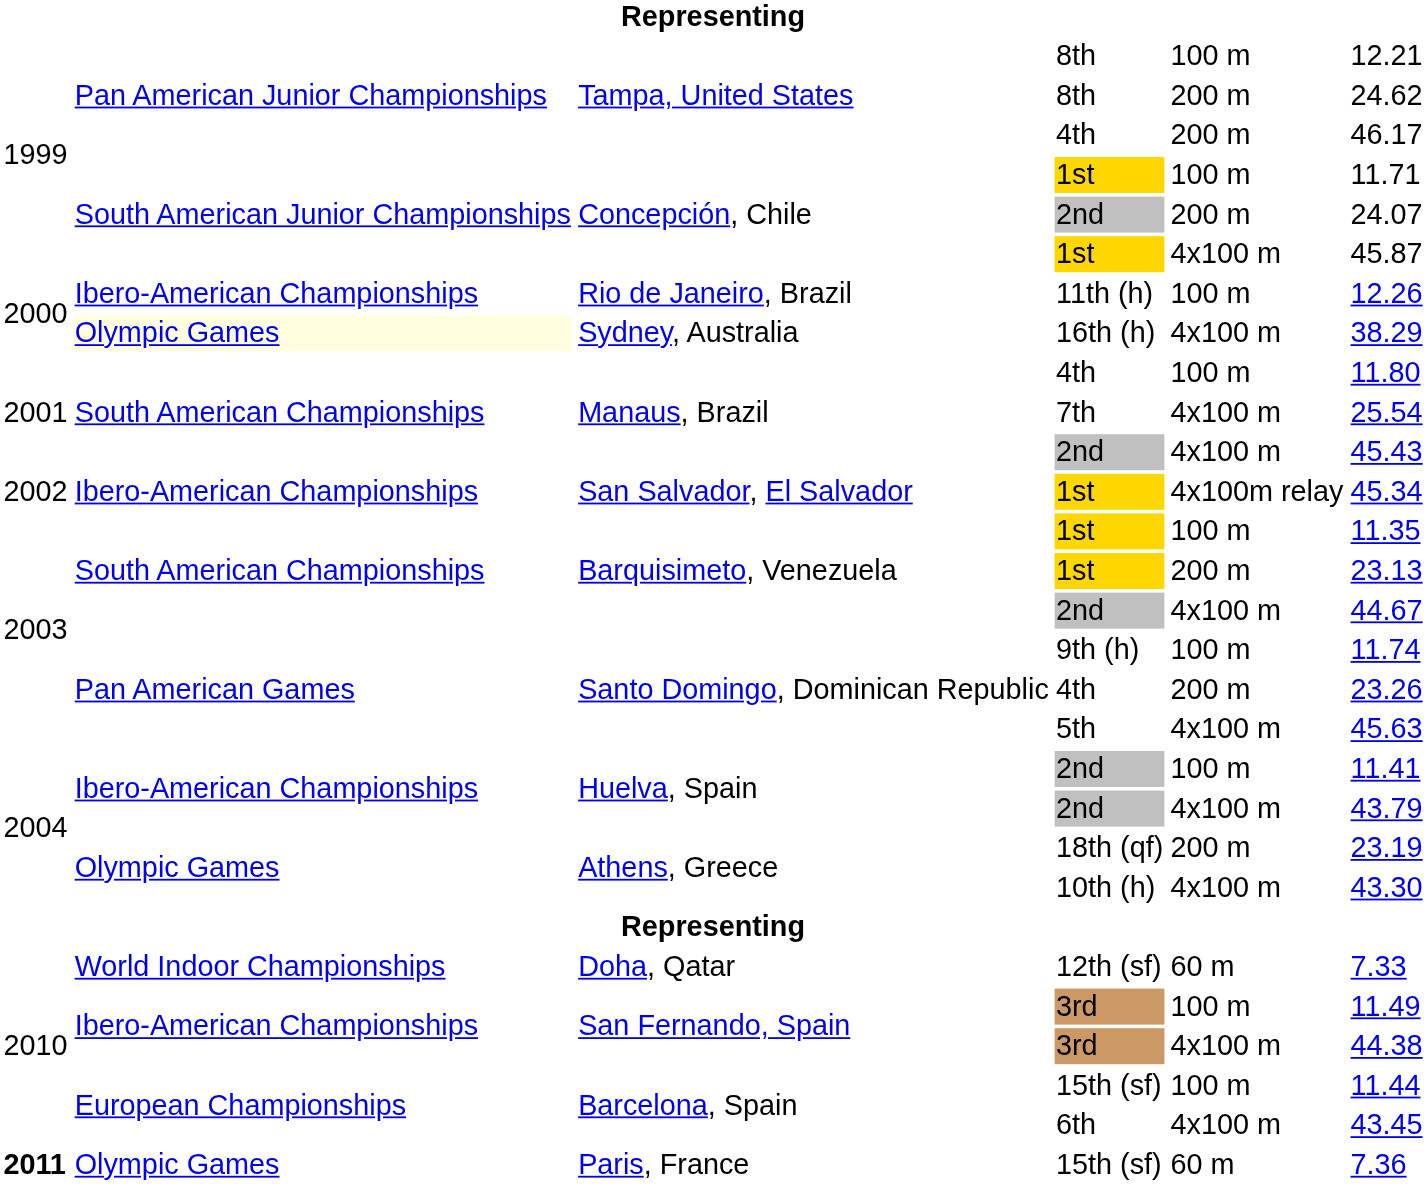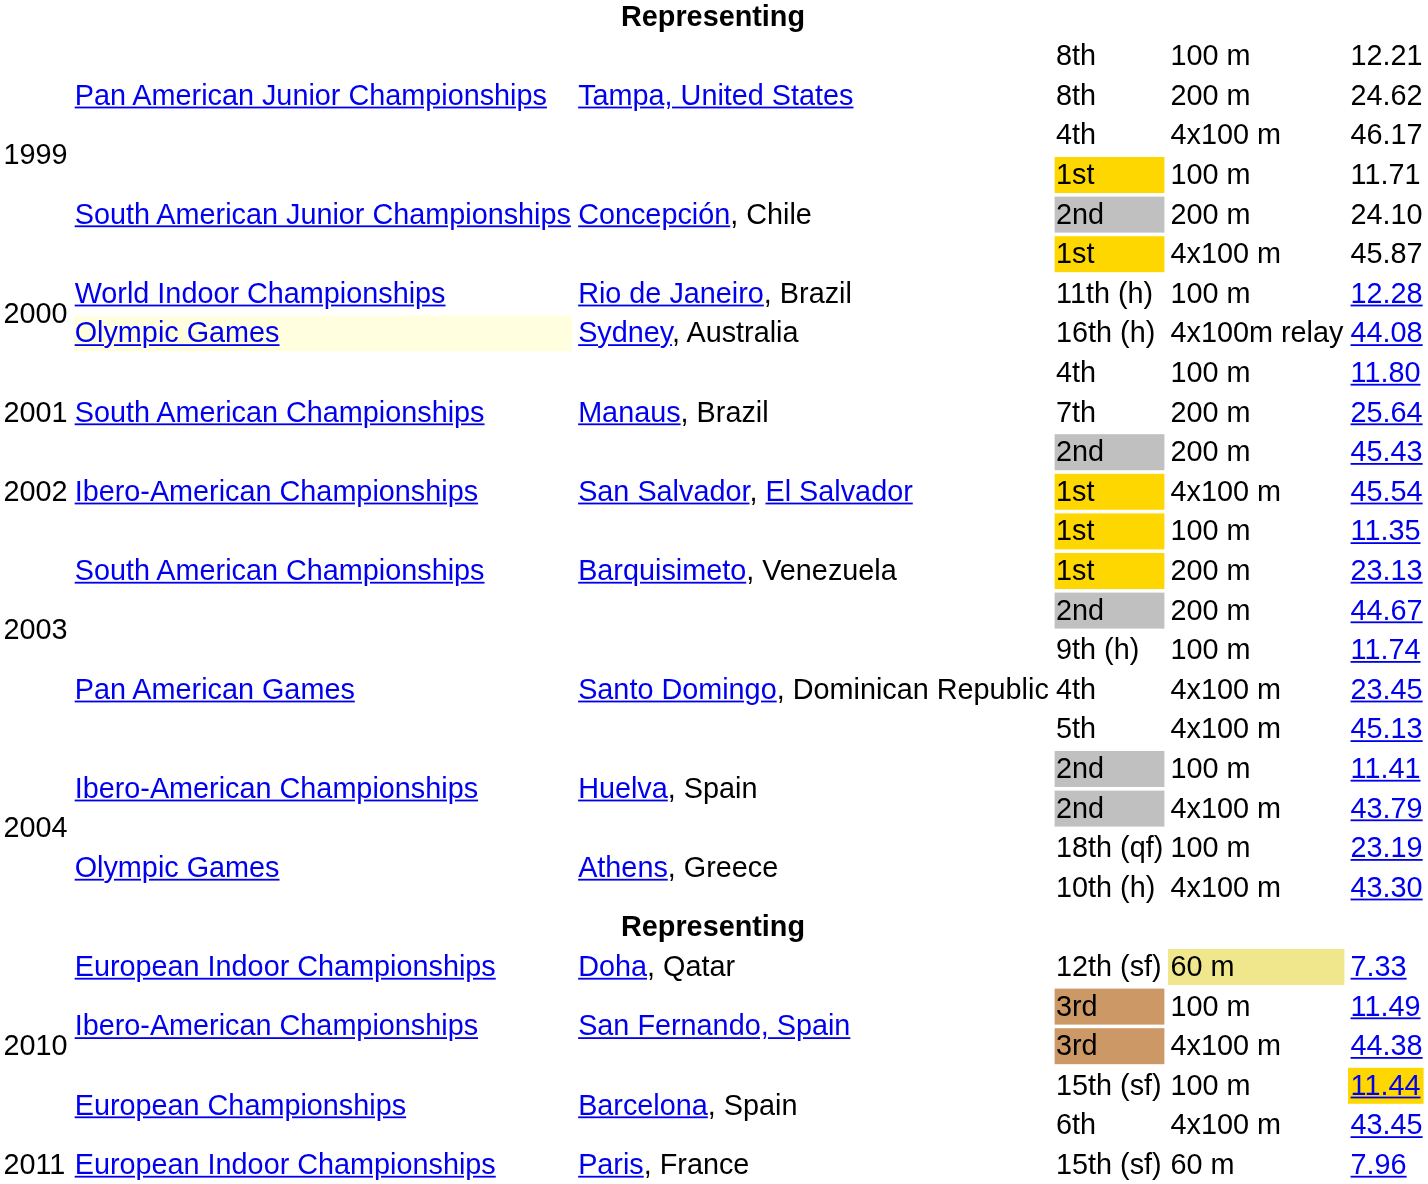Tampa, United States / 4th | column 5: 200 m -> 4x100 m
Concepción, Chile / 2nd | column 6: 24.07 -> 24.10
11th (h) | column 2: Ibero-American Championships -> World Indoor Championships
11th (h) | column 6: 12.26 -> 12.28
16th (h) | column 5: 4x100 m -> 4x100m relay
16th (h) | column 6: 38.29 -> 44.08
7th | column 5: 4x100 m -> 200 m
7th | column 6: 25.54 -> 25.64
Manaus, Brazil / 2nd | column 5: 4x100 m -> 200 m
San Salvador, El Salvador / 1st | column 5: 4x100m relay -> 4x100 m
San Salvador, El Salvador / 1st | column 6: 45.34 -> 45.54
Barquisimeto, Venezuela / 2nd | column 5: 4x100 m -> 200 m
Santo Domingo, Dominican Republic / 4th | column 5: 200 m -> 4x100 m
Santo Domingo, Dominican Republic / 4th | column 6: 23.26 -> 23.45
5th | column 6: 45.63 -> 45.13
18th (qf) | column 5: 200 m -> 100 m
12th (sf) | column 2: World Indoor Championships -> European Indoor Championships
12th (sf) | column 5: no background -> khaki background
Barcelona, Spain / 15th (sf) | column 6: no background -> gold background
Paris, France / 15th (sf) | column 1: bold -> normal
Paris, France / 15th (sf) | column 2: Olympic Games -> European Indoor Championships
Paris, France / 15th (sf) | column 6: 7.36 -> 7.96
